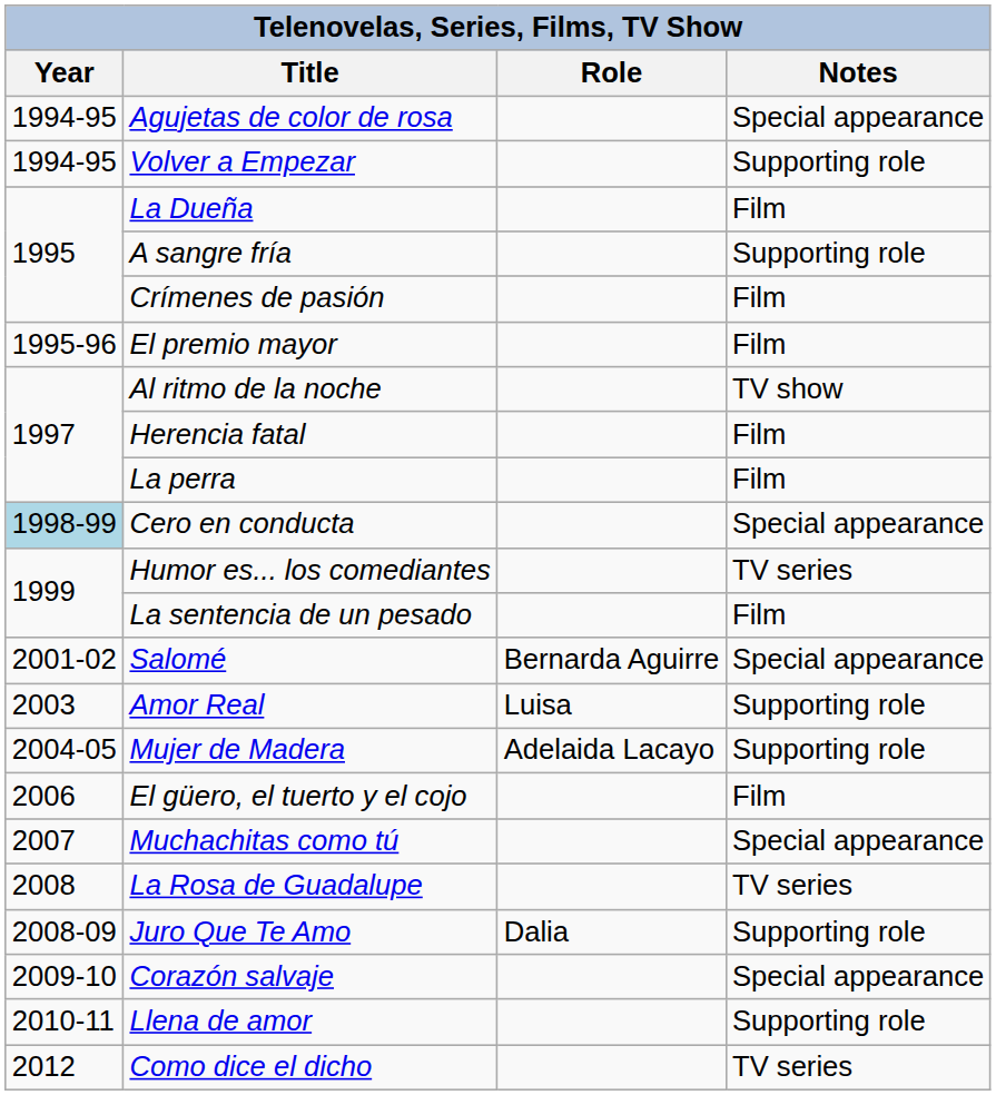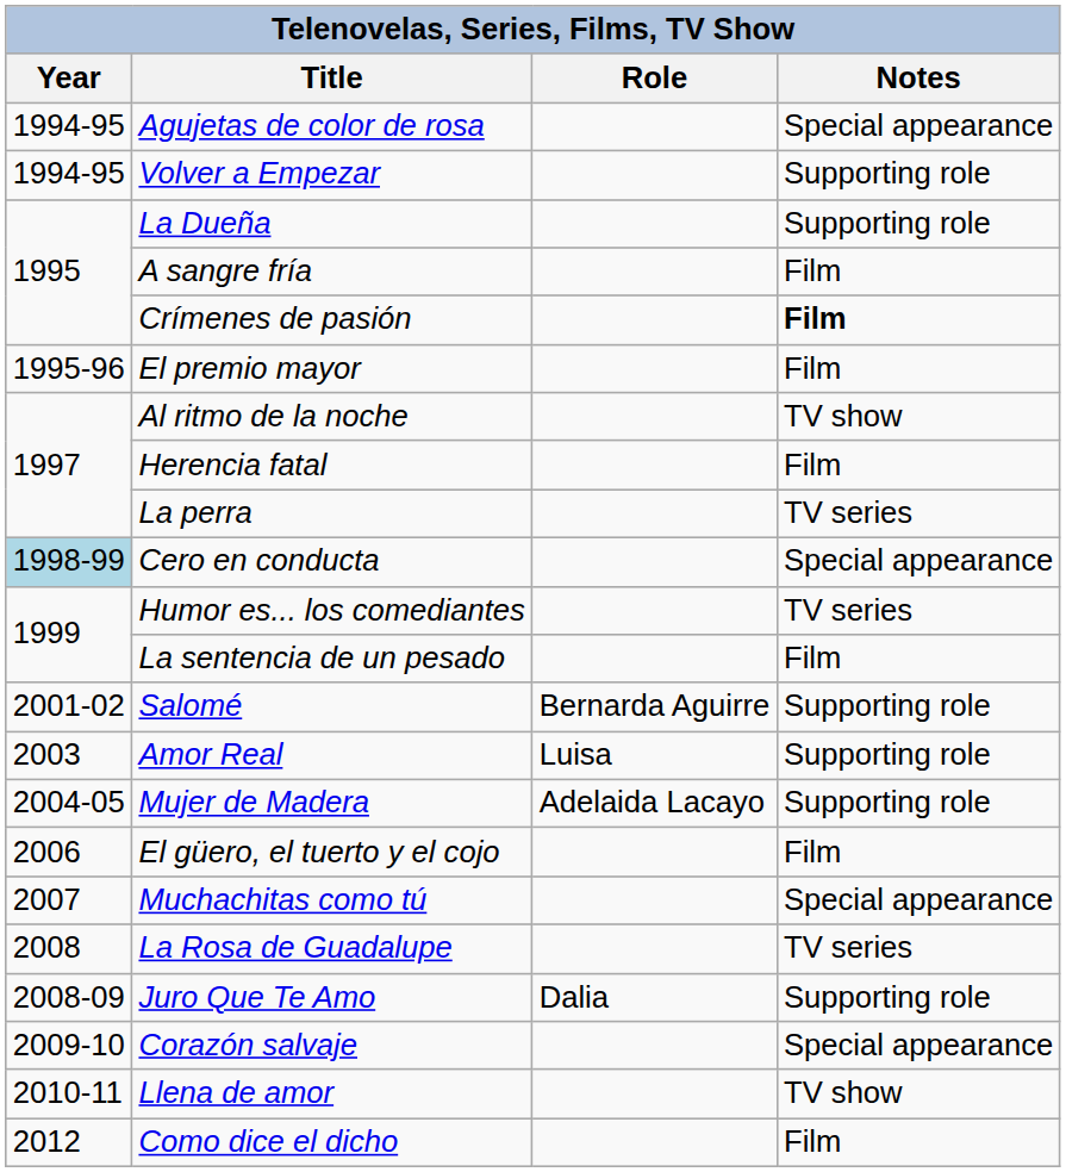La Dueña | Notes: Film -> Supporting role
A sangre fría | Notes: Supporting role -> Film
Crímenes de pasión | Notes: normal -> bold
La perra | Notes: Film -> TV series
Salomé | Notes: Special appearance -> Supporting role
Llena de amor | Notes: Supporting role -> TV show
Como dice el dicho | Notes: TV series -> Film
